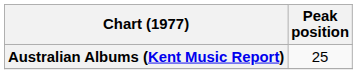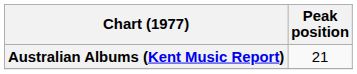Australian Albums (Kent Music Report) | Peak position: 25 -> 21
